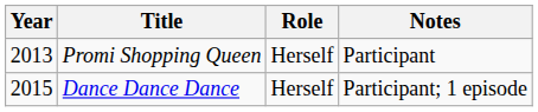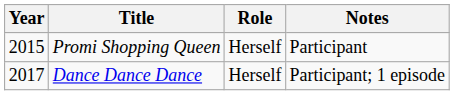Promi Shopping Queen | Year: 2013 -> 2015
Dance Dance Dance | Year: 2015 -> 2017
